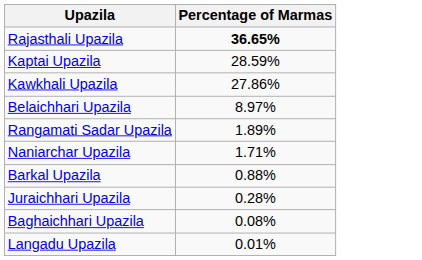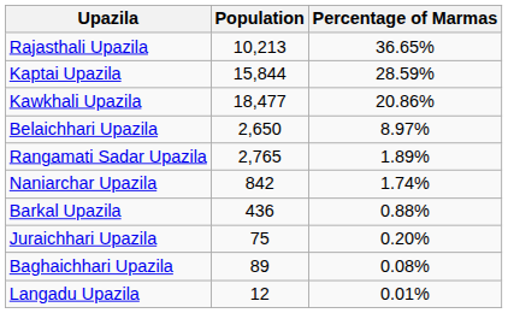+ column: Population | 10,213 | 15,844 | 18,477 | 2,650 | 2,765 | 842 | 436 | 75 | 89 | 12
Rajasthali Upazila | Percentage of Marmas: bold -> normal
Kawkhali Upazila | Percentage of Marmas: 27.86% -> 20.86%
Naniarchar Upazila | Percentage of Marmas: 1.71% -> 1.74%
Juraichhari Upazila | Percentage of Marmas: 0.28% -> 0.20%
